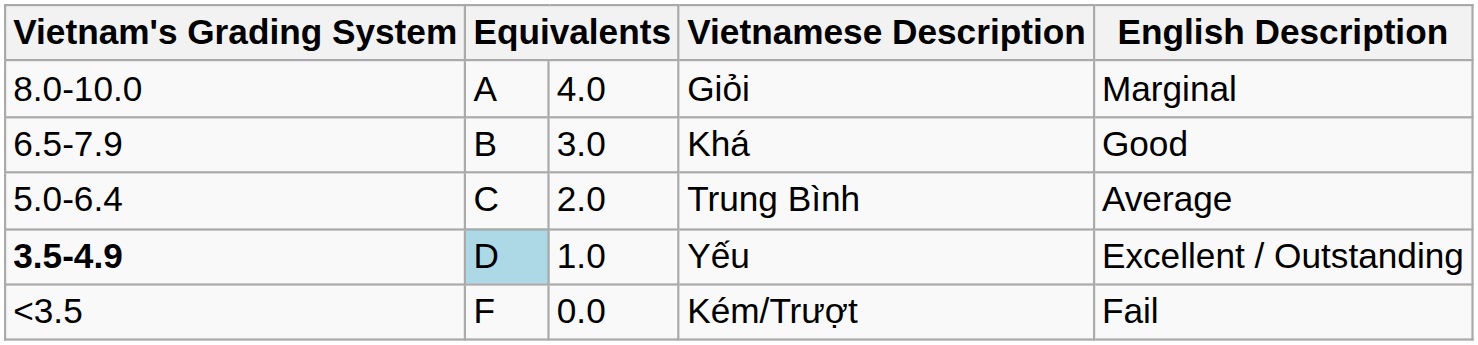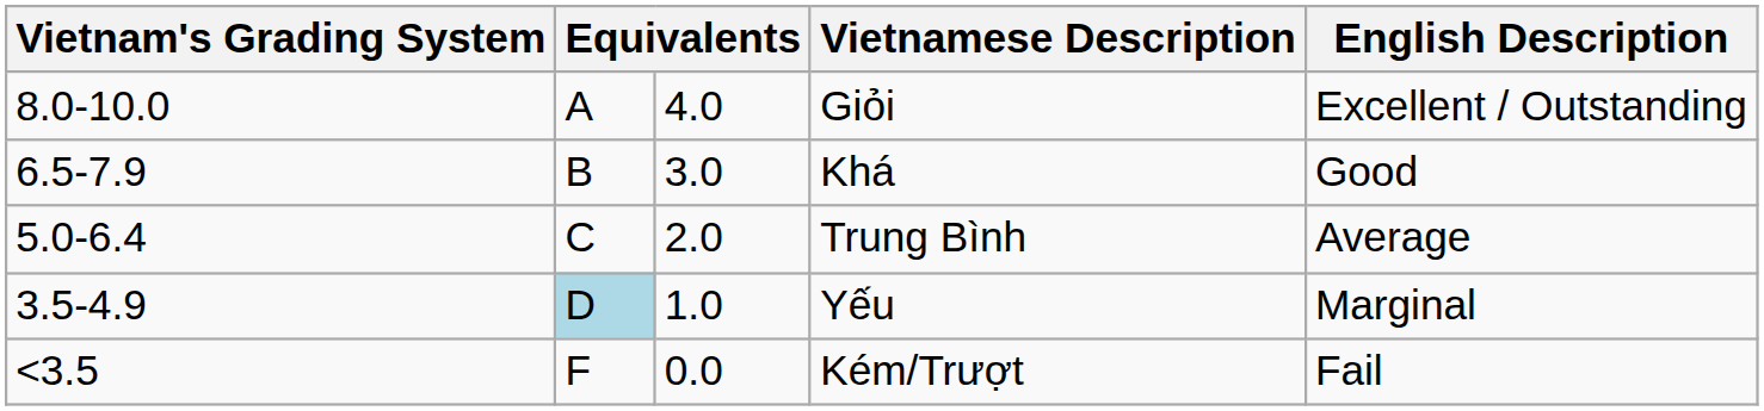Giỏi | English Description: Marginal -> Excellent / Outstanding
Yếu | Vietnam's Grading System: bold -> normal
Yếu | English Description: Excellent / Outstanding -> Marginal
